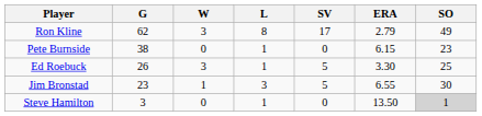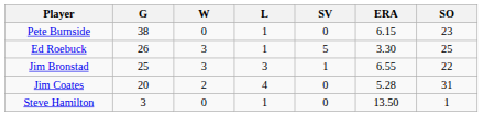- row: Ron Kline | 62 | 3 | 8 | 17 | 2.79 | 49
Jim Bronstad | G: 23 -> 25
Jim Bronstad | W: 1 -> 3
Jim Bronstad | SV: 5 -> 1
Jim Bronstad | SO: 30 -> 22
+ row: Jim Coates | 20 | 2 | 4 | 0 | 5.28 | 31
Steve Hamilton | SO: lightgrey background -> no background
